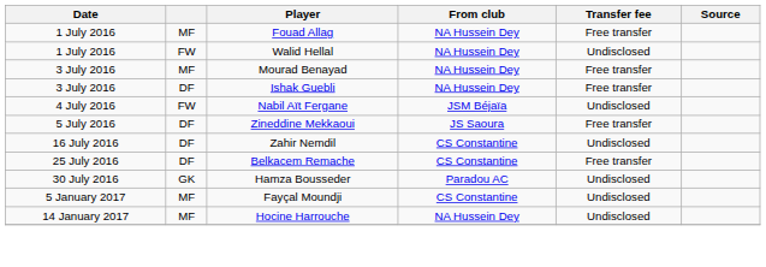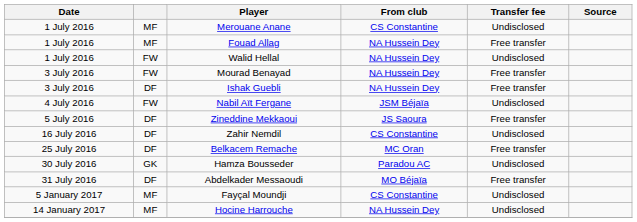+ row: 1 July 2016 | MF | Merouane Anane | CS Constantine | Undisclosed
Mourad Benayad | column 2: MF -> FW
Belkacem Remache | From club: CS Constantine -> MC Oran
+ row: 31 July 2016 | DF | Abdelkader Messaoudi | MO Béjaïa | Free transfer
